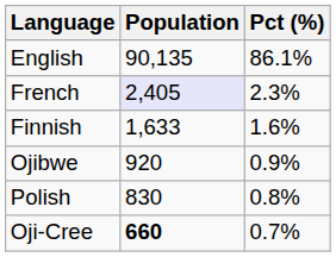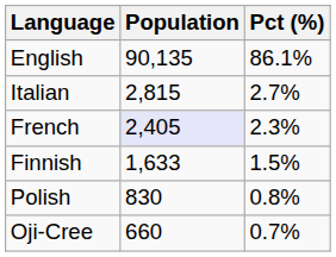+ row: Italian | 2,815 | 2.7%
Finnish | Pct (%): 1.6% -> 1.5%
- row: Ojibwe | 920 | 0.9%
Oji-Cree | Population: bold -> normal
